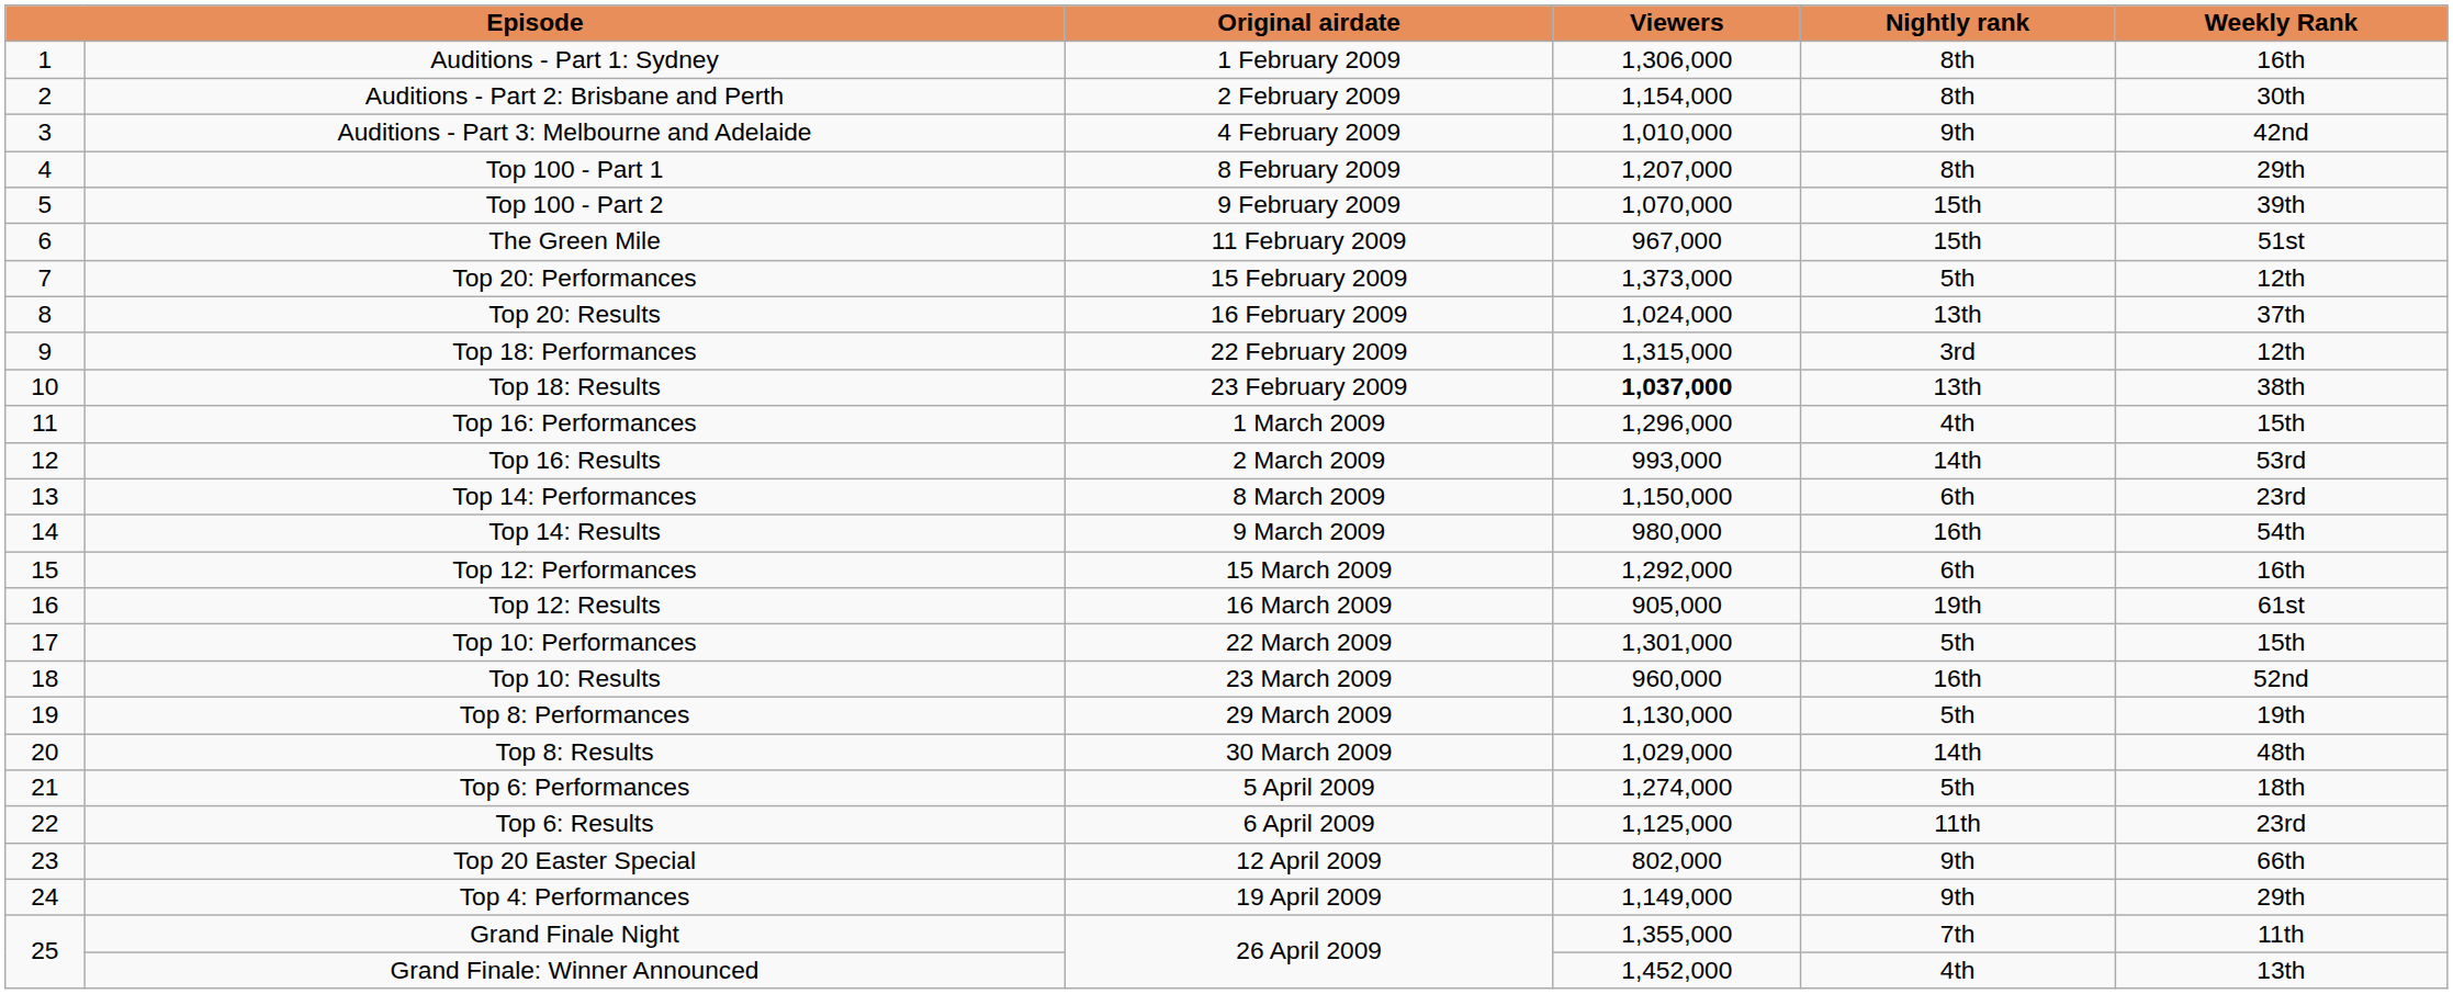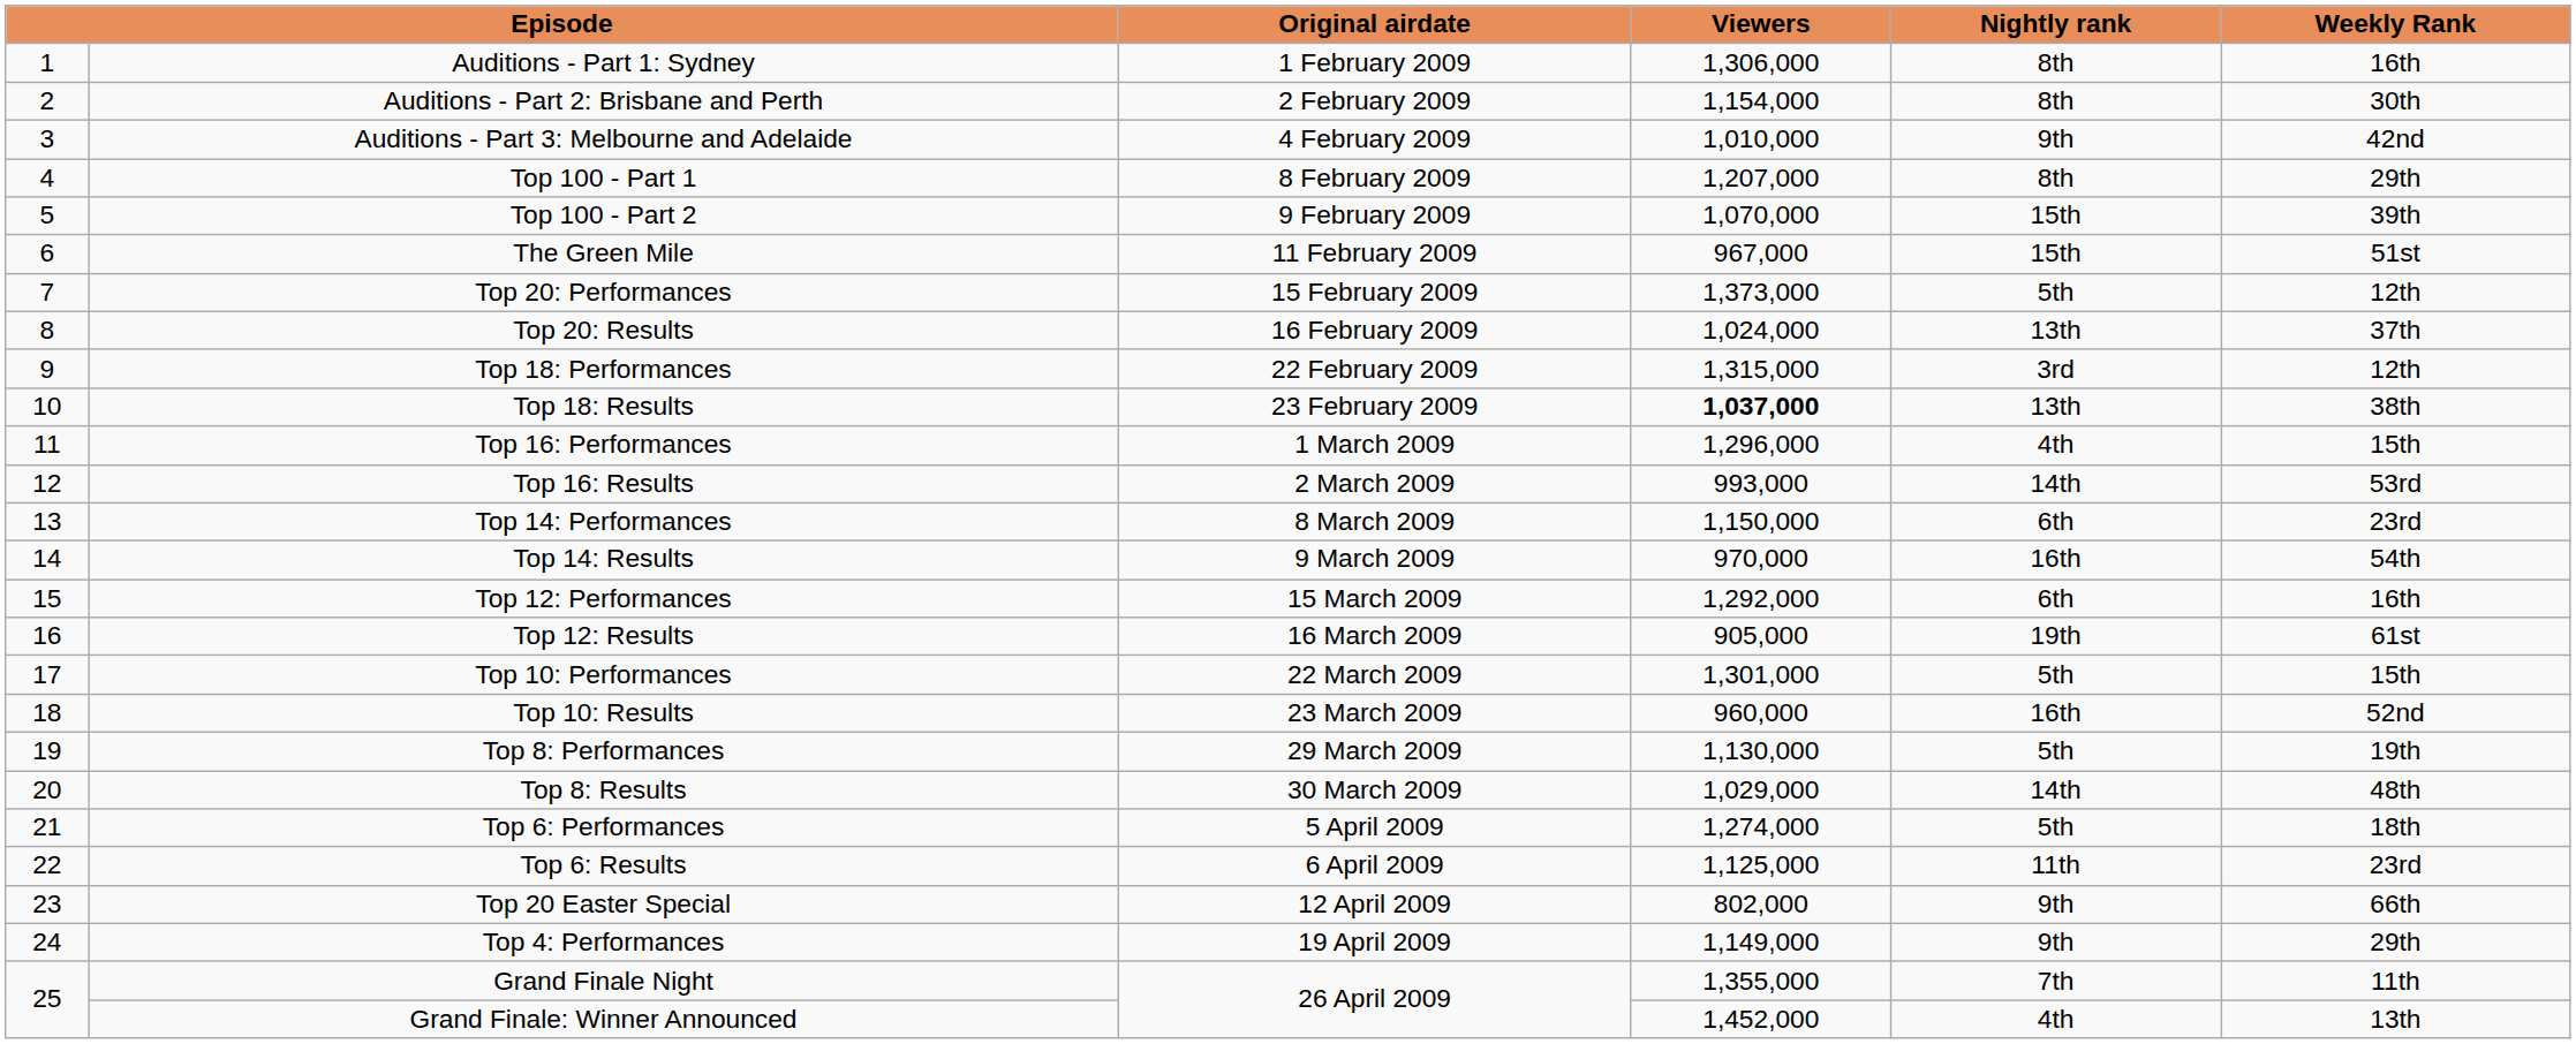Top 14: Results | Viewers: 980,000 -> 970,000
